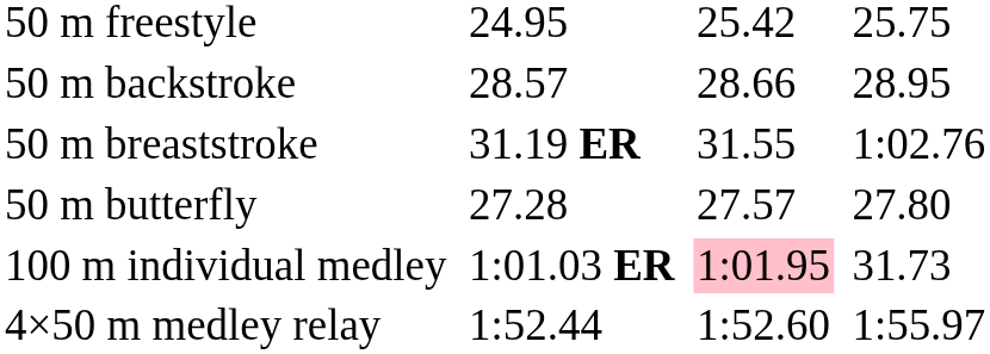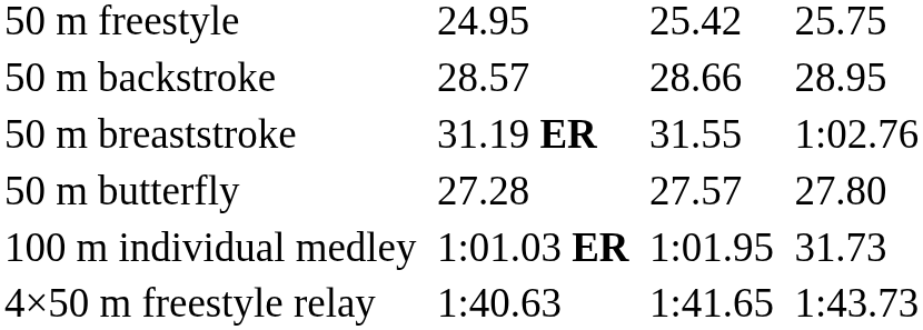100 m individual medley | column 5: pink background -> no background
+ row: 4×50 m freestyle relay | 1:40.63 | 1:41.65 | 1:43.73
- row: 4×50 m medley relay | 1:52.44 | 1:52.60 | 1:55.97
